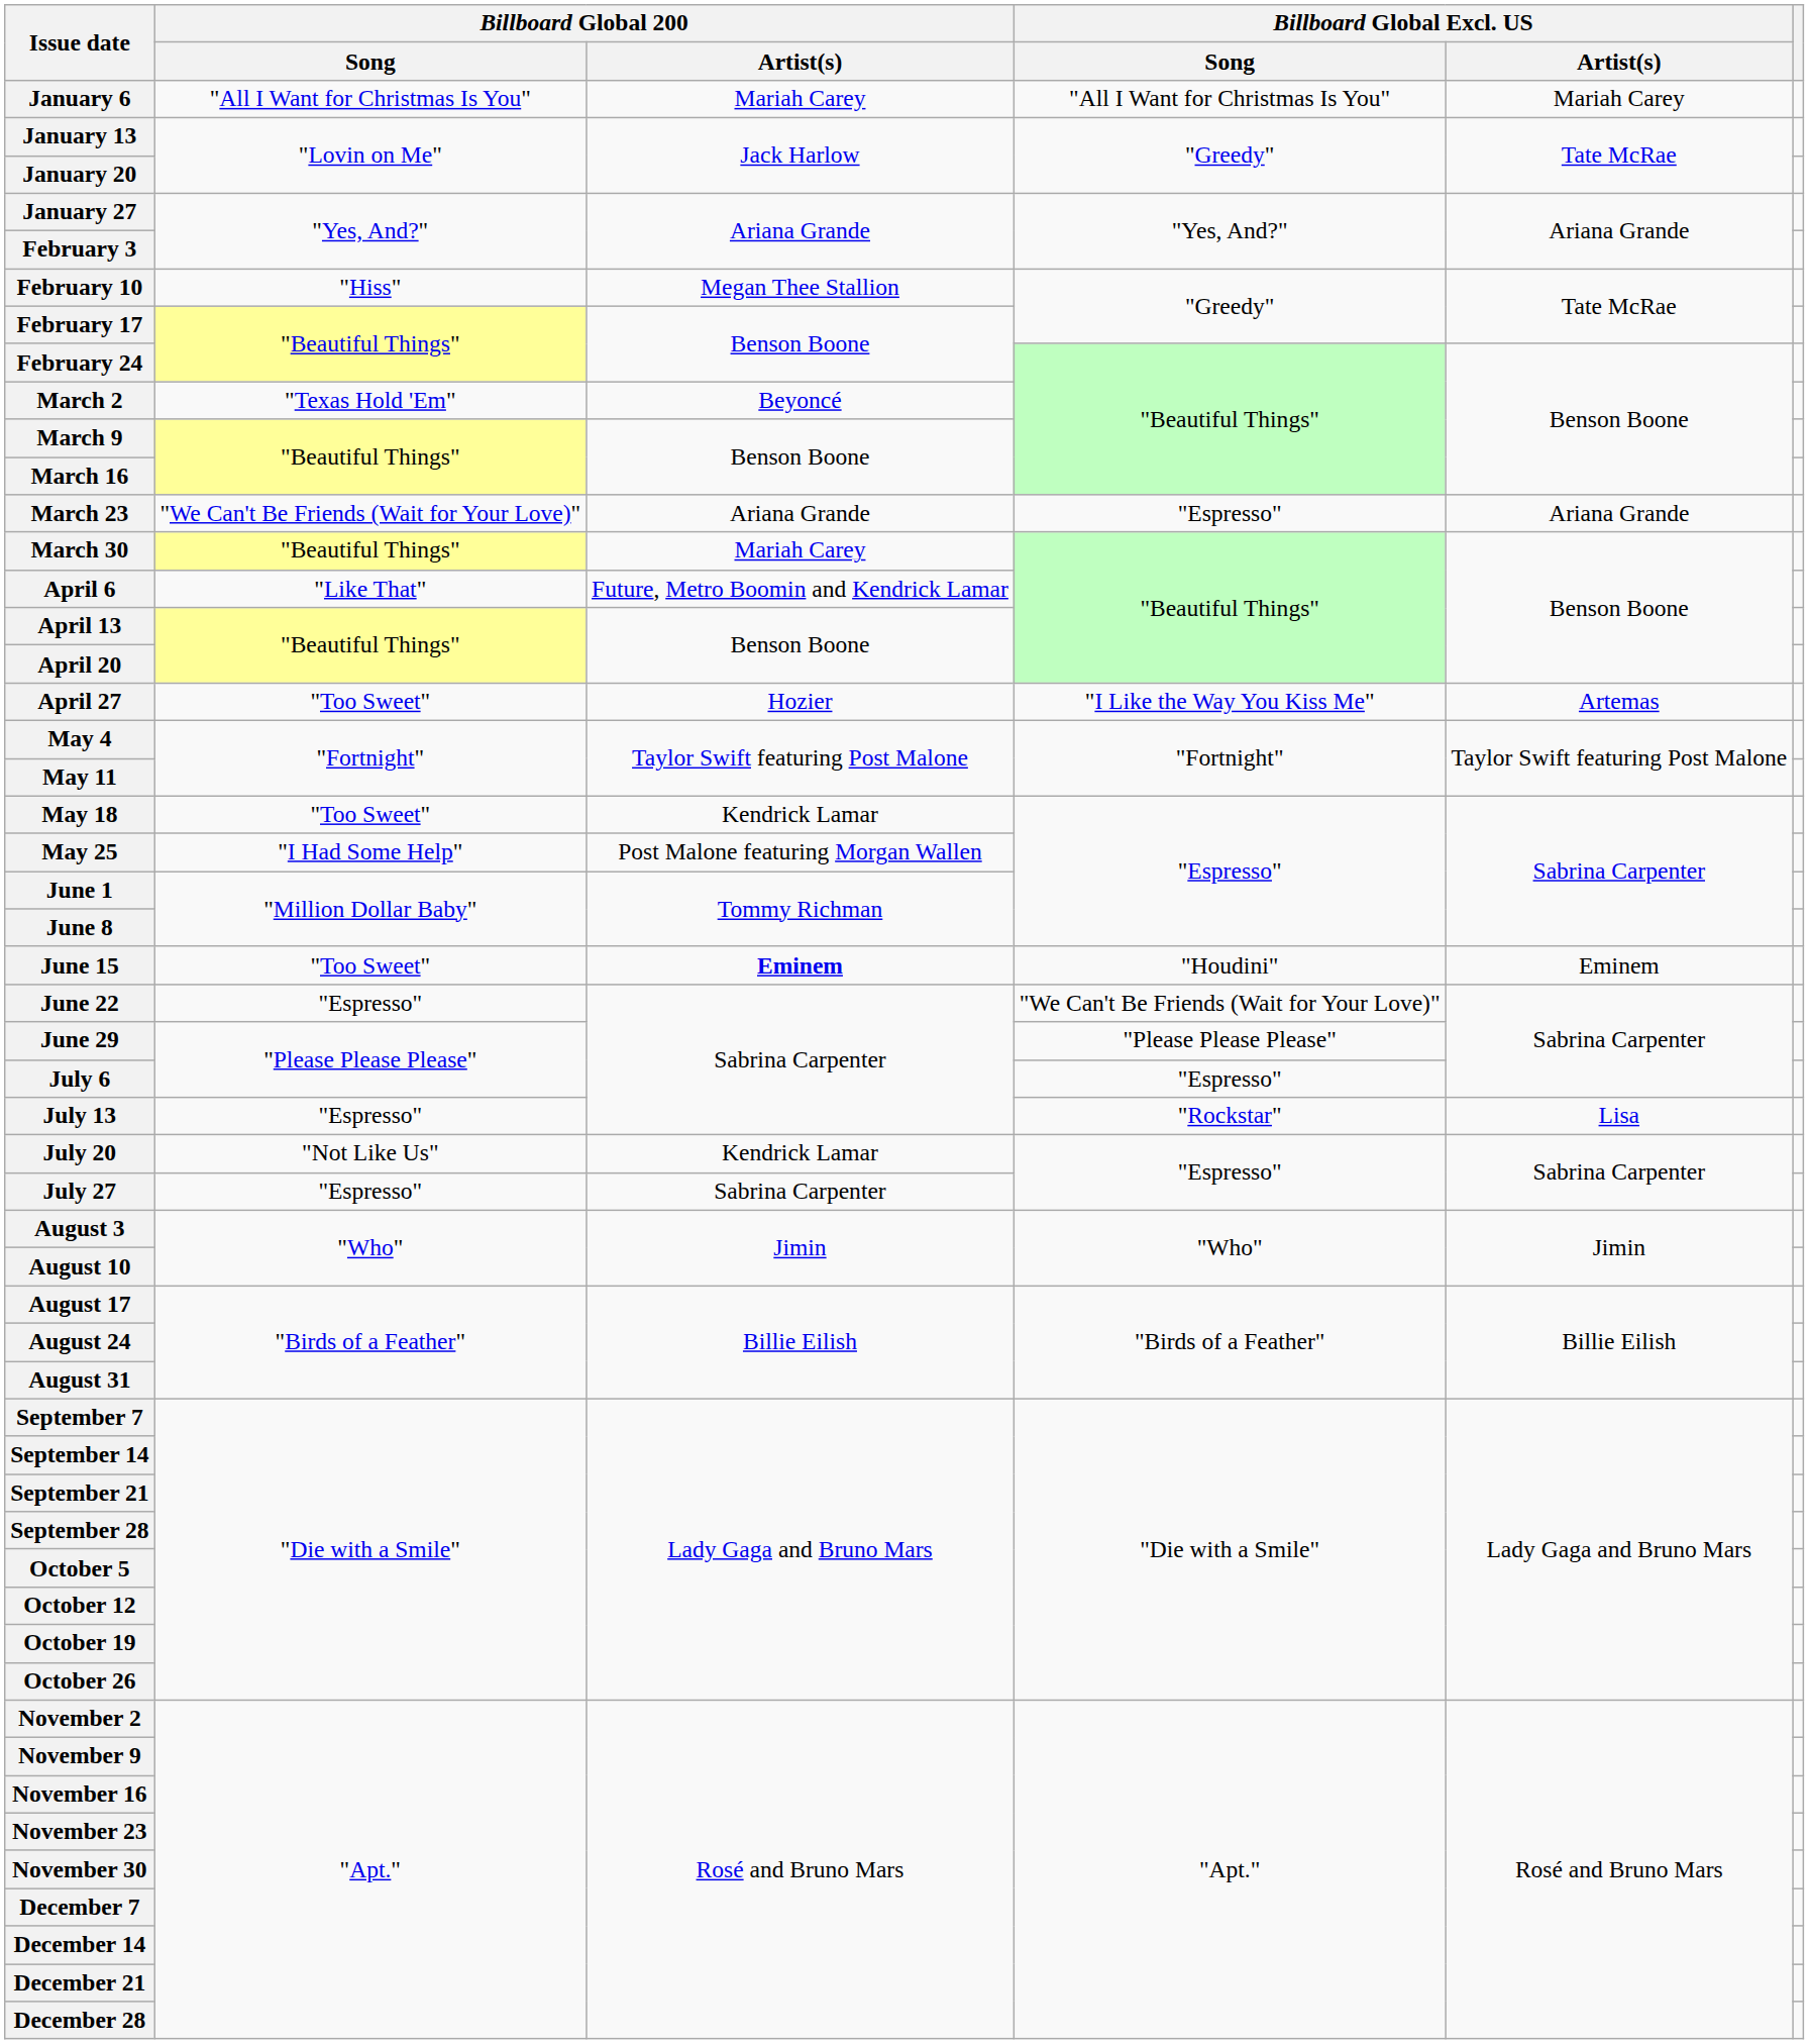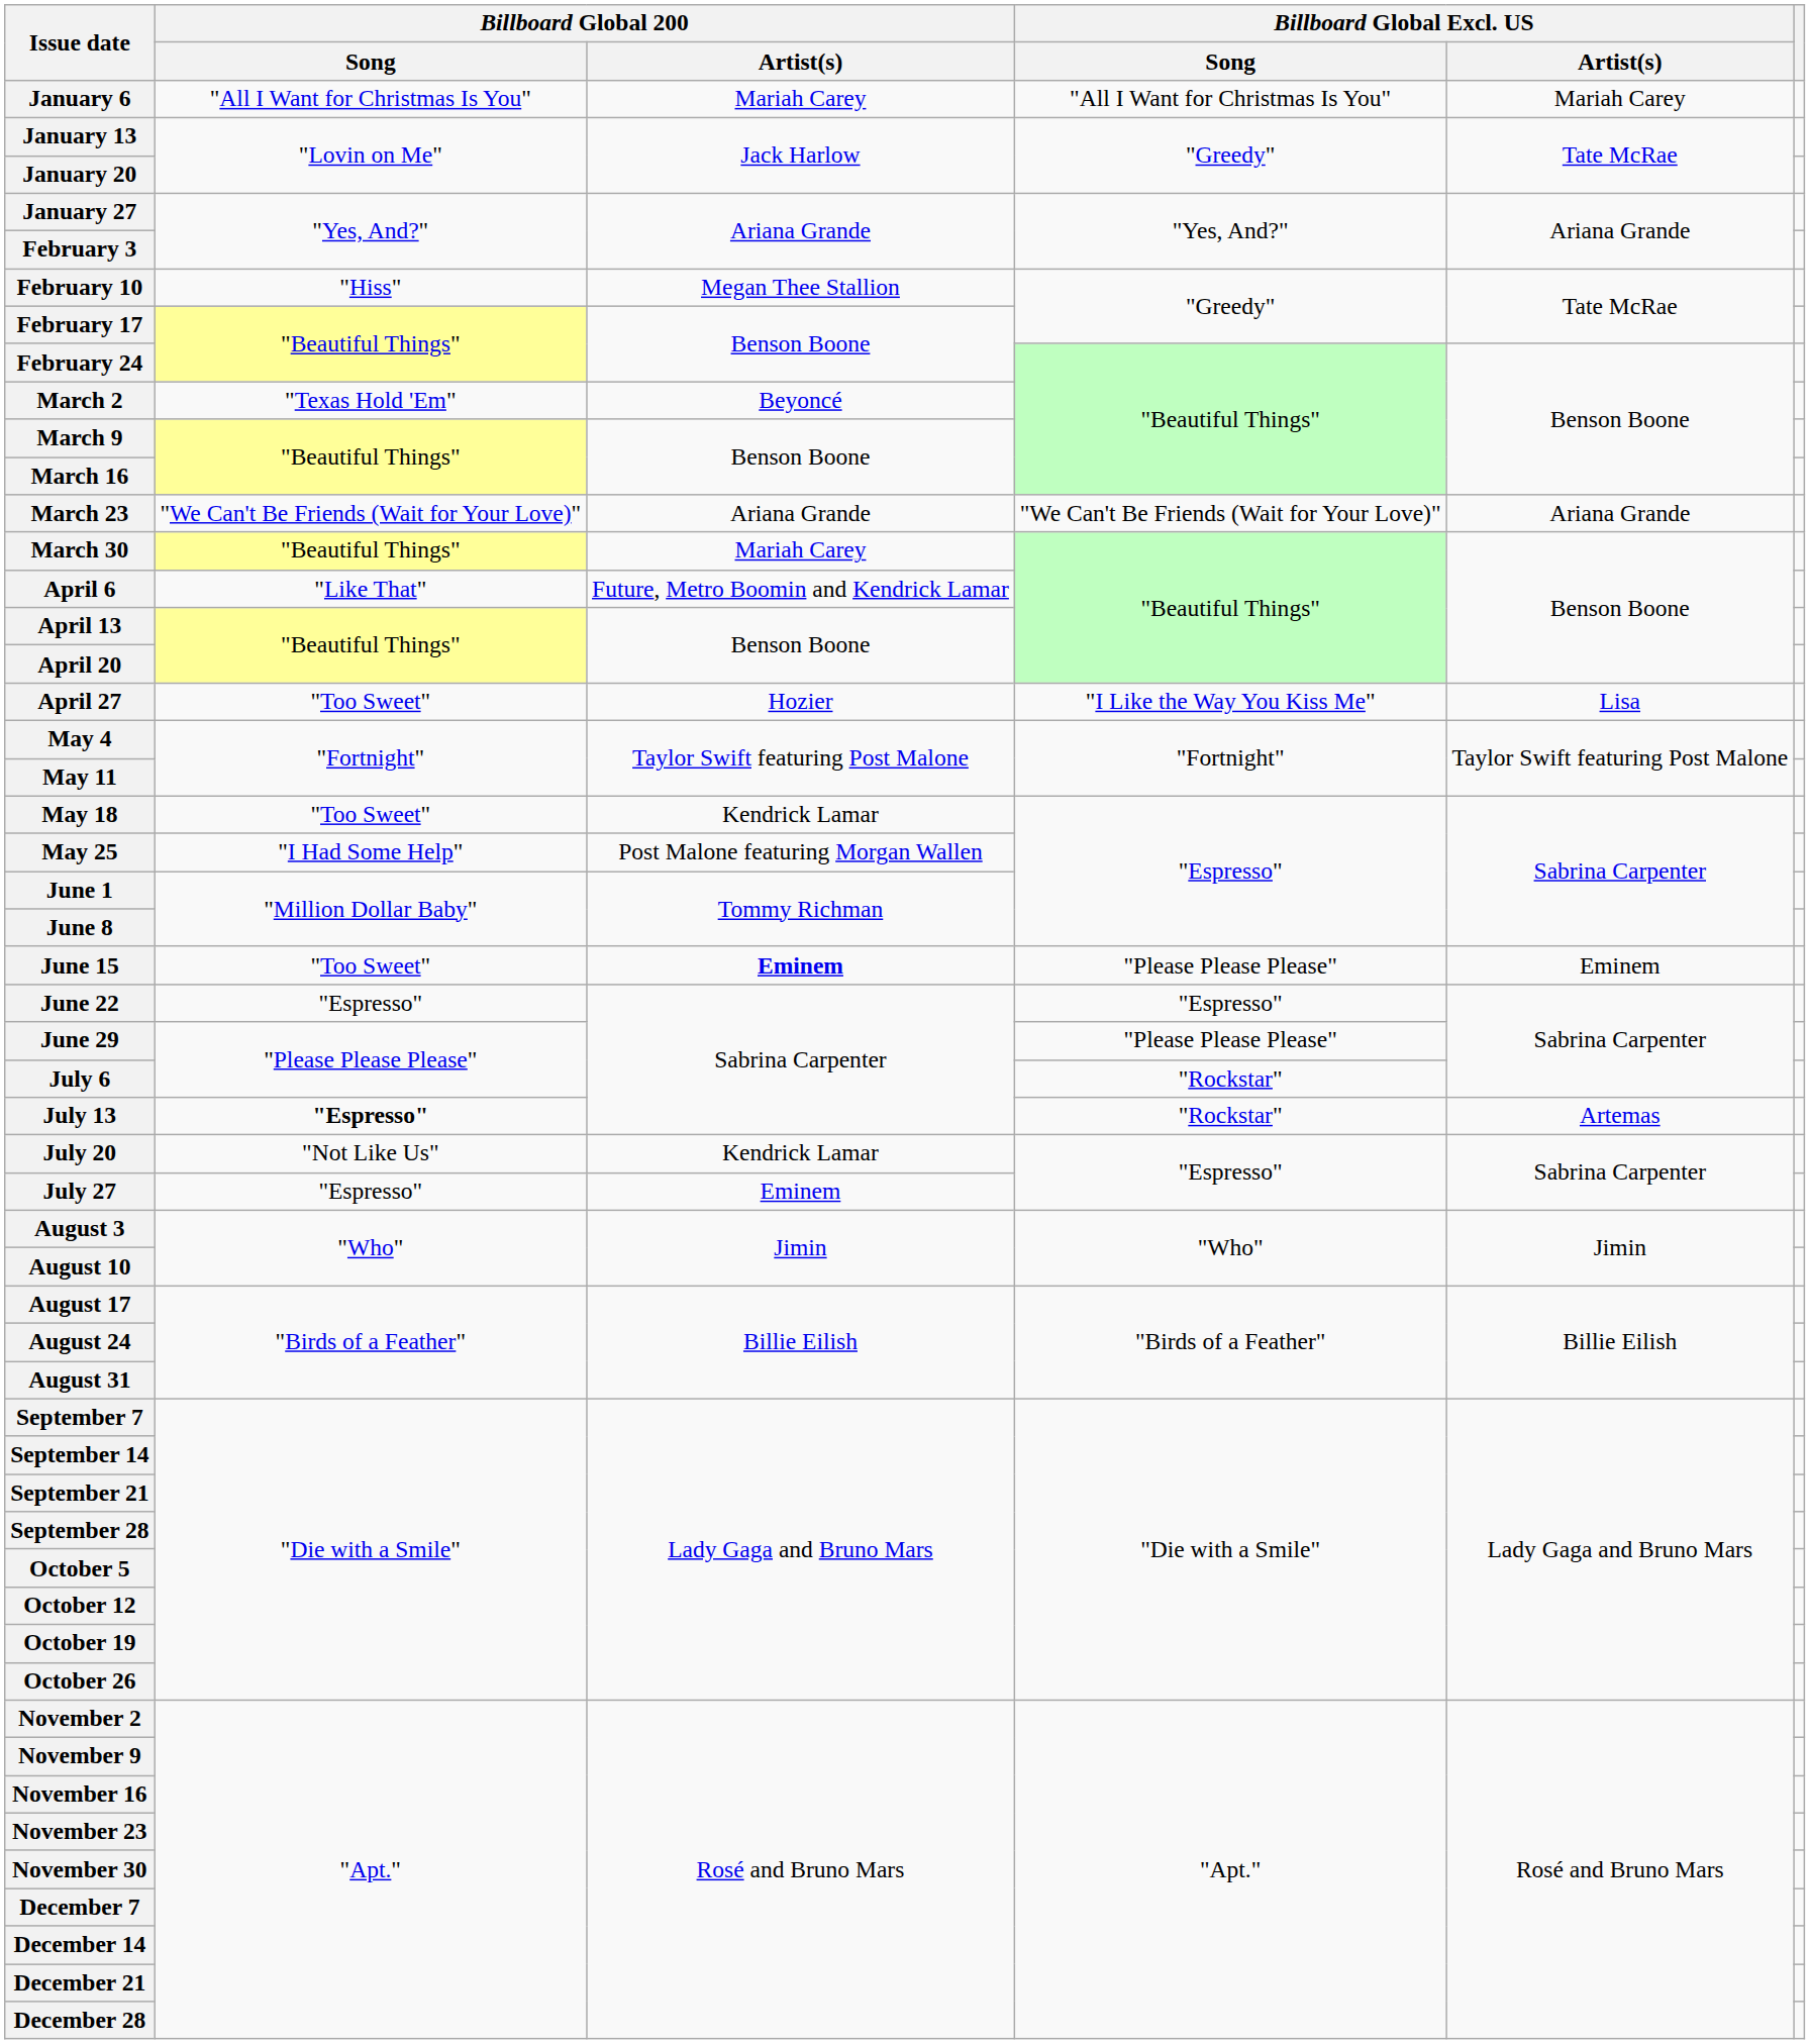March 23 | Billboard Global Excl. US / Song: "Espresso" -> "We Can't Be Friends (Wait for Your Love)"
April 27 | Billboard Global Excl. US / Artist(s): Artemas -> Lisa
June 15 | Billboard Global Excl. US / Song: "Houdini" -> "Please Please Please"
June 22 | Billboard Global Excl. US / Song: "We Can't Be Friends (Wait for Your Love)" -> "Espresso"
July 6 | Billboard Global Excl. US / Song: "Espresso" -> "Rockstar"
July 13 | Billboard Global 200 / Song: normal -> bold
July 13 | Billboard Global Excl. US / Artist(s): Lisa -> Artemas
July 27 | Billboard Global 200 / Artist(s): Sabrina Carpenter -> Eminem
